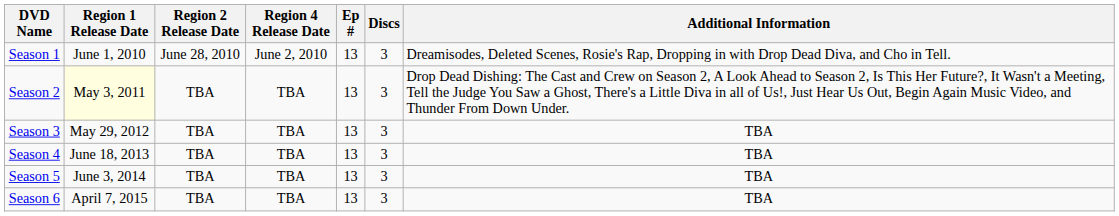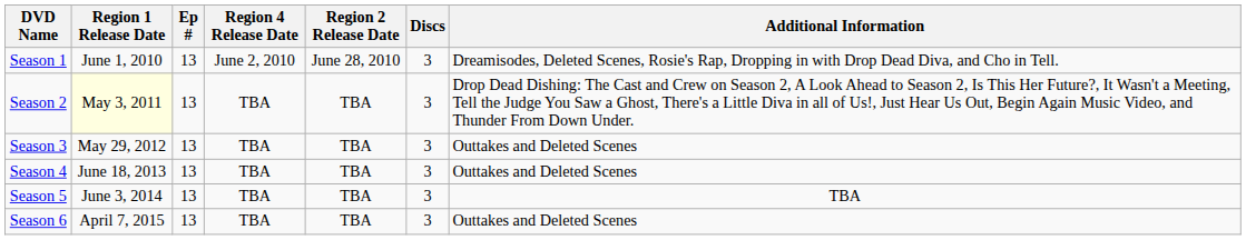columns swapped: Region 2 Release Date <-> Ep #
Season 3 | Additional Information: TBA -> Outtakes and Deleted Scenes
Season 4 | Additional Information: TBA -> Outtakes and Deleted Scenes
Season 6 | Additional Information: TBA -> Outtakes and Deleted Scenes
